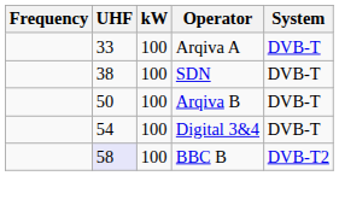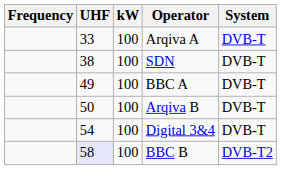+ row: 49 | 100 | BBC A | DVB-T
